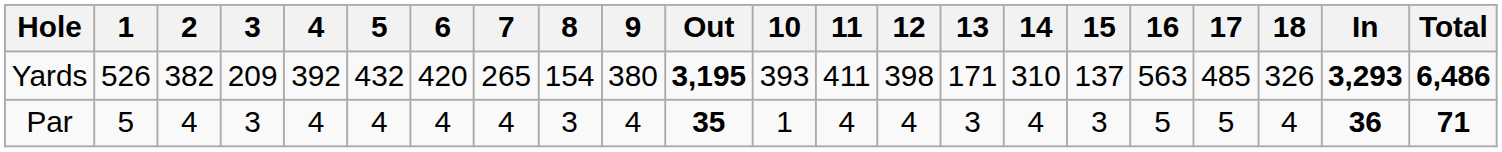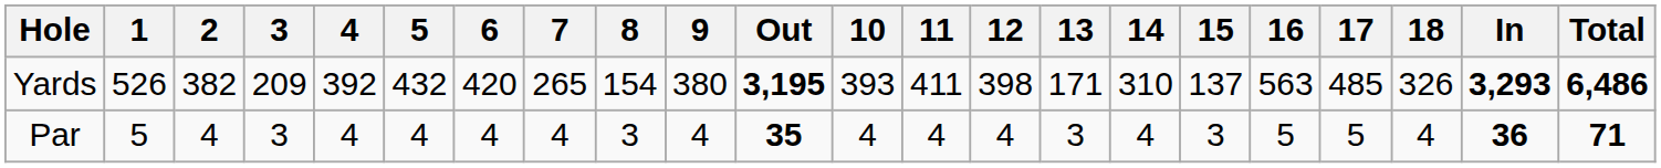Par | 10: 1 -> 4
